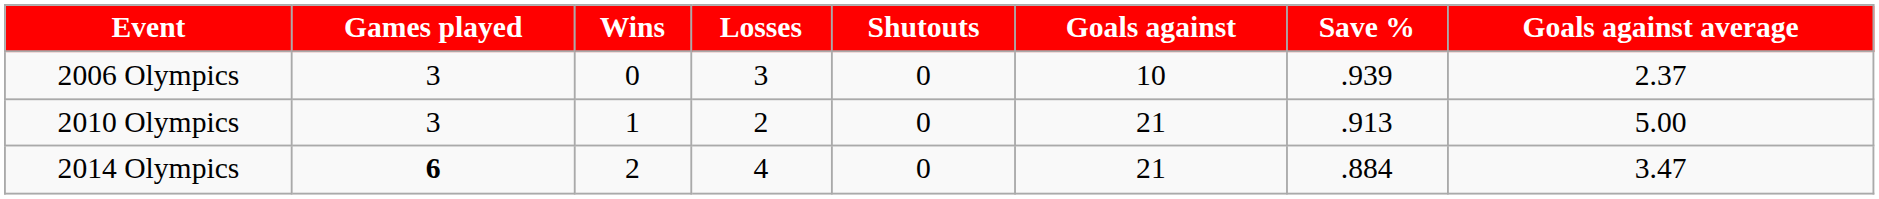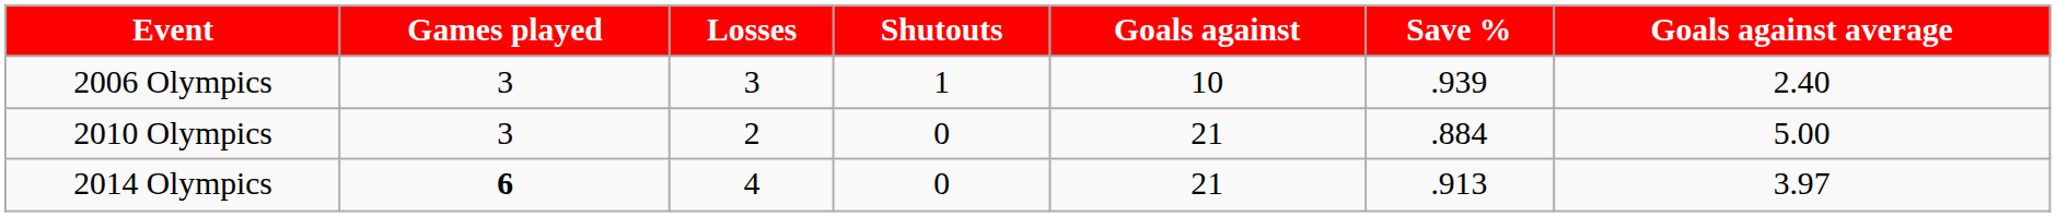- column: Wins | 0 | 1 | 2
2006 Olympics | Shutouts: 0 -> 1
2006 Olympics | Goals against average: 2.37 -> 2.40
2010 Olympics | Save %: .913 -> .884
2014 Olympics | Save %: .884 -> .913
2014 Olympics | Goals against average: 3.47 -> 3.97
